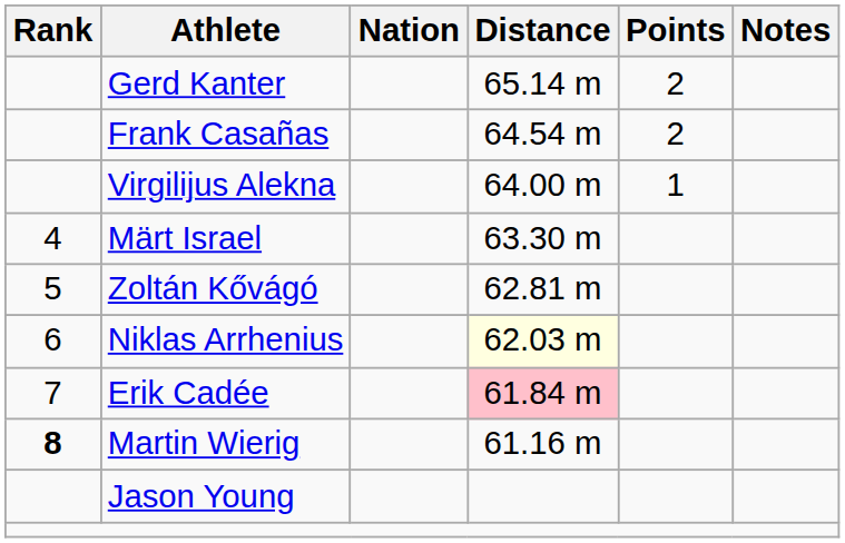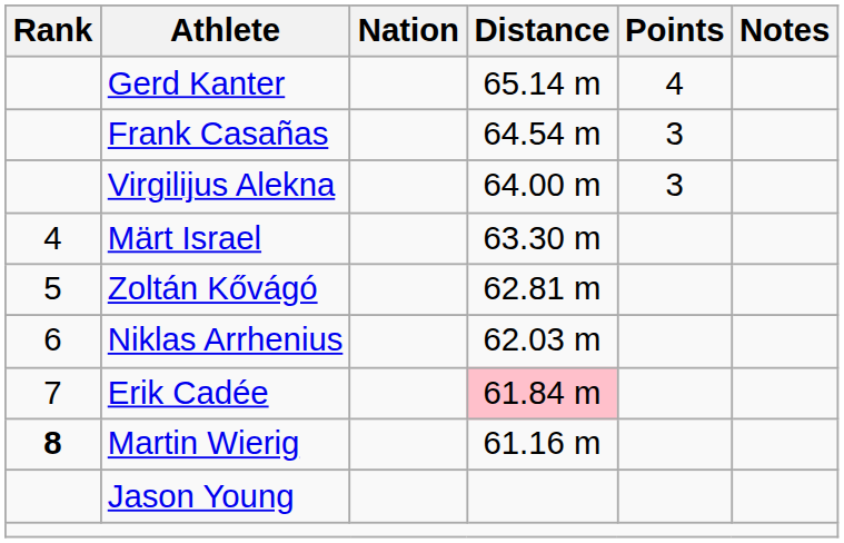Gerd Kanter | Points: 2 -> 4
Frank Casañas | Points: 2 -> 3
Virgilijus Alekna | Points: 1 -> 3
Niklas Arrhenius | Distance: lightyellow background -> no background
